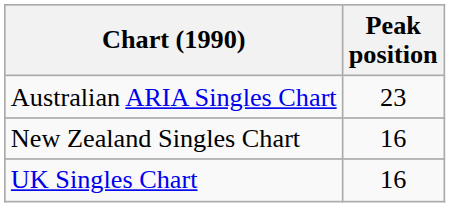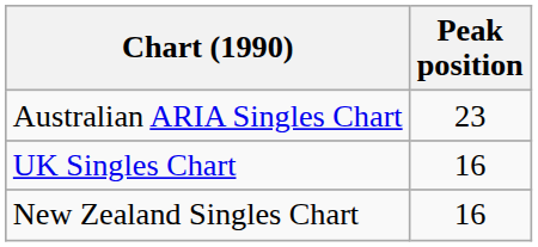rows swapped: New Zealand Singles Chart <-> UK Singles Chart
